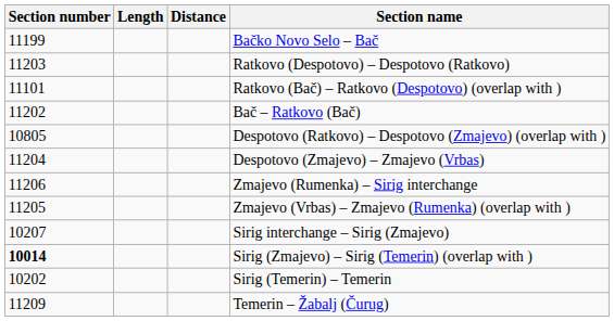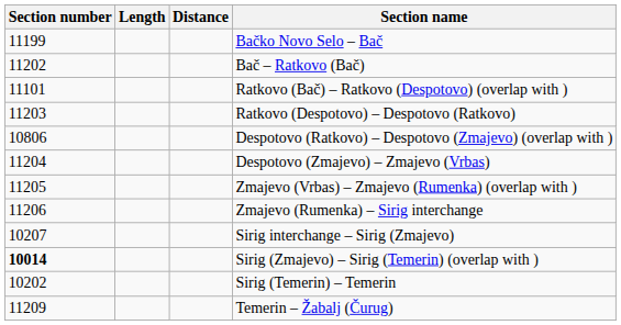rows swapped: Bač – Ratkovo (Bač) <-> Ratkovo (Despotovo) – Despotovo (Ratkovo)
Despotovo (Ratkovo) – Despotovo (Zmajevo) (overlap with ) | Section number: 10805 -> 10806
rows swapped: Zmajevo (Vrbas) – Zmajevo (Rumenka) (overlap with ) <-> Zmajevo (Rumenka) – Sirig interchange
